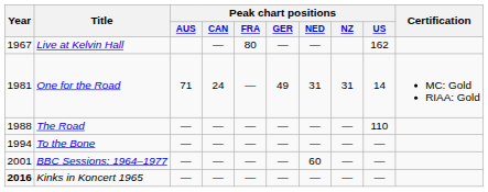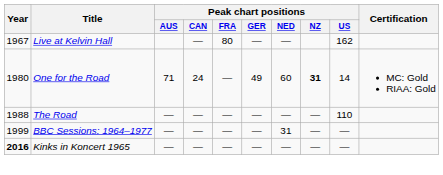One for the Road | Year: 1981 -> 1980
One for the Road | Peak chart positions / NED: 31 -> 60
One for the Road | Peak chart positions / NZ: normal -> bold
- row: 1994 | To the Bone | — | — | — | — | — | — | —
BBC Sessions: 1964–1977 | Year: 2001 -> 1999
BBC Sessions: 1964–1977 | Peak chart positions / NED: 60 -> 31
